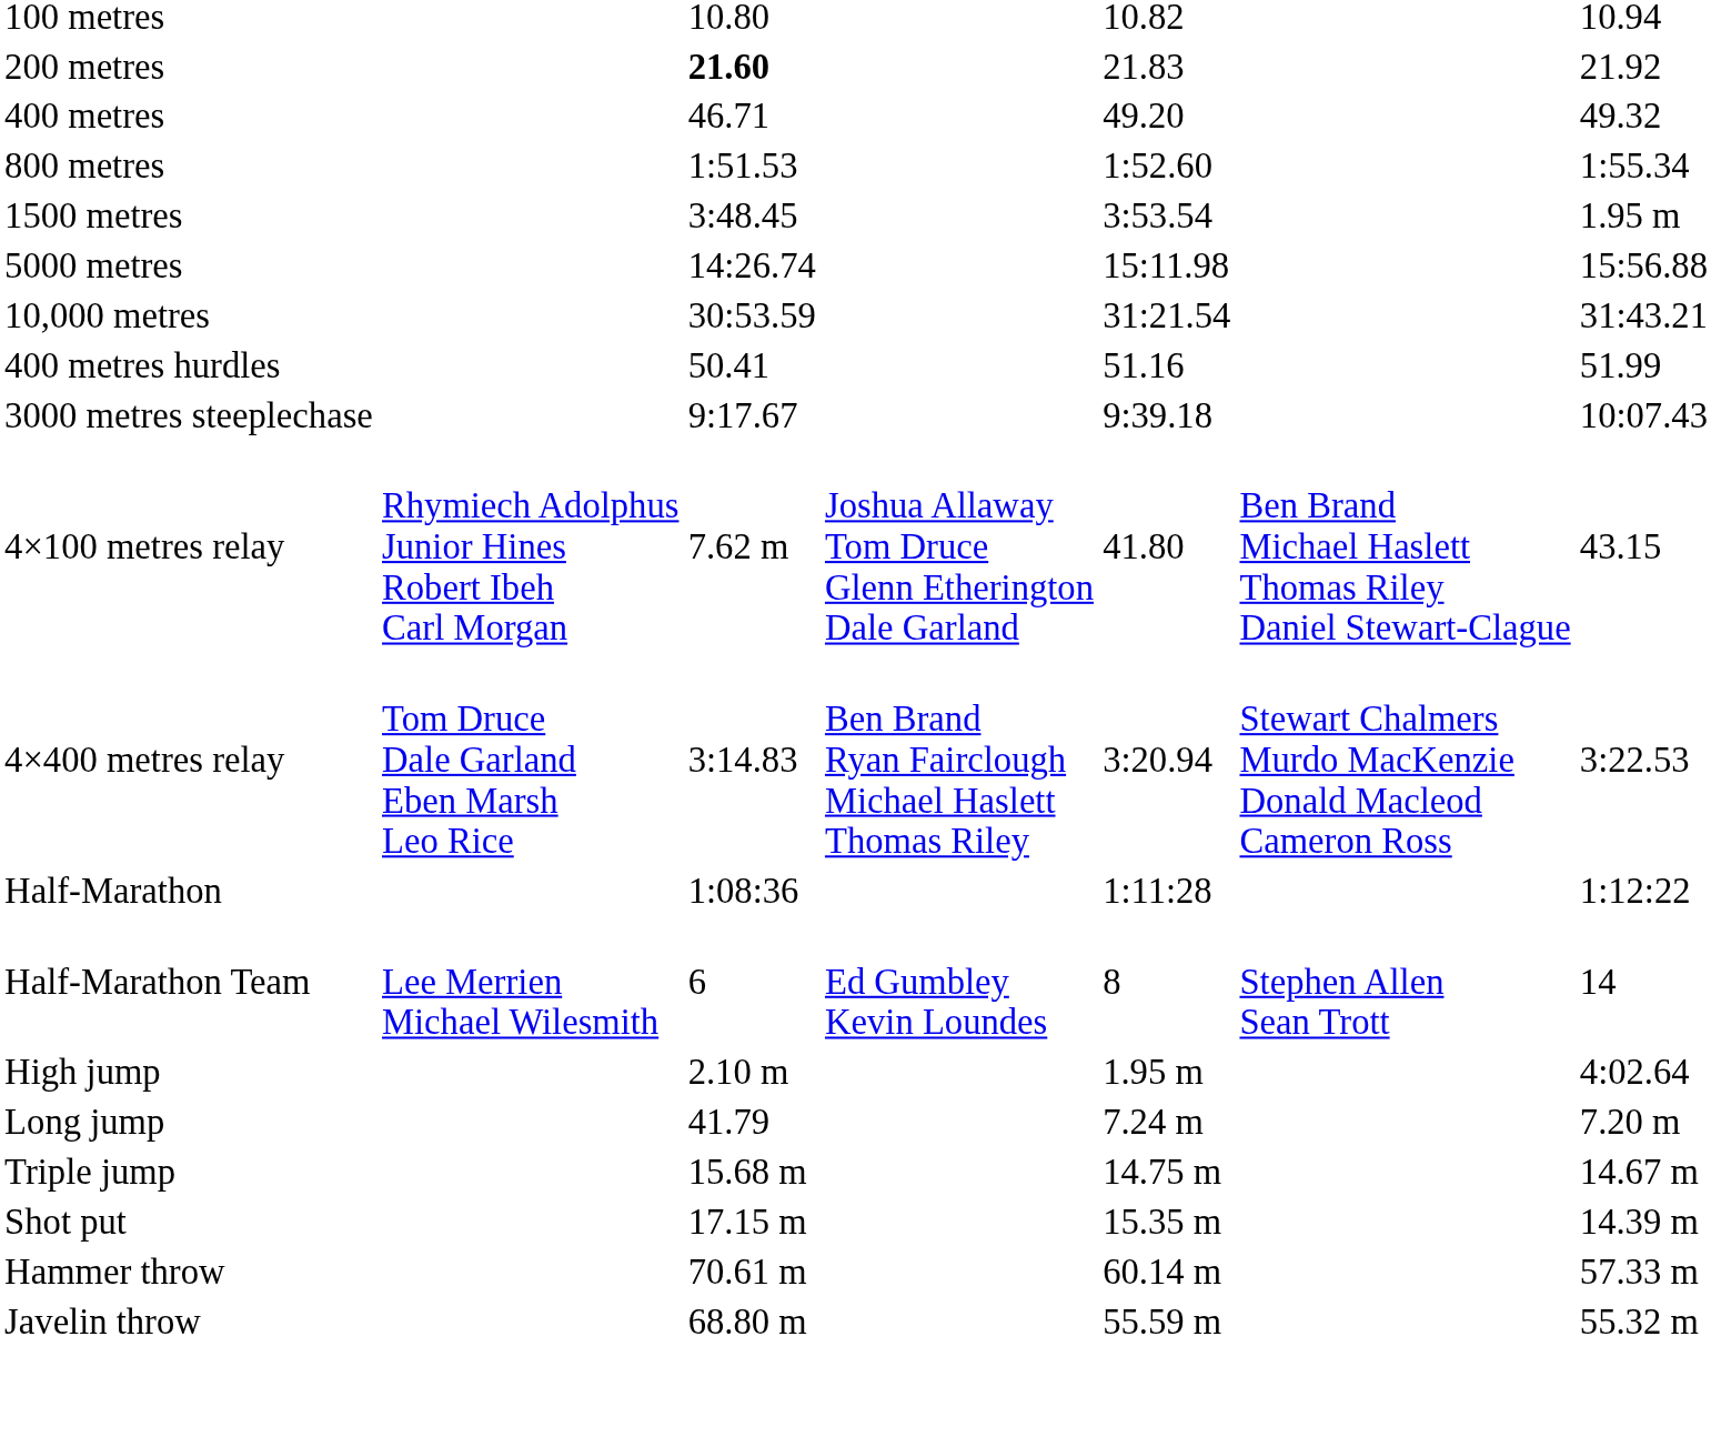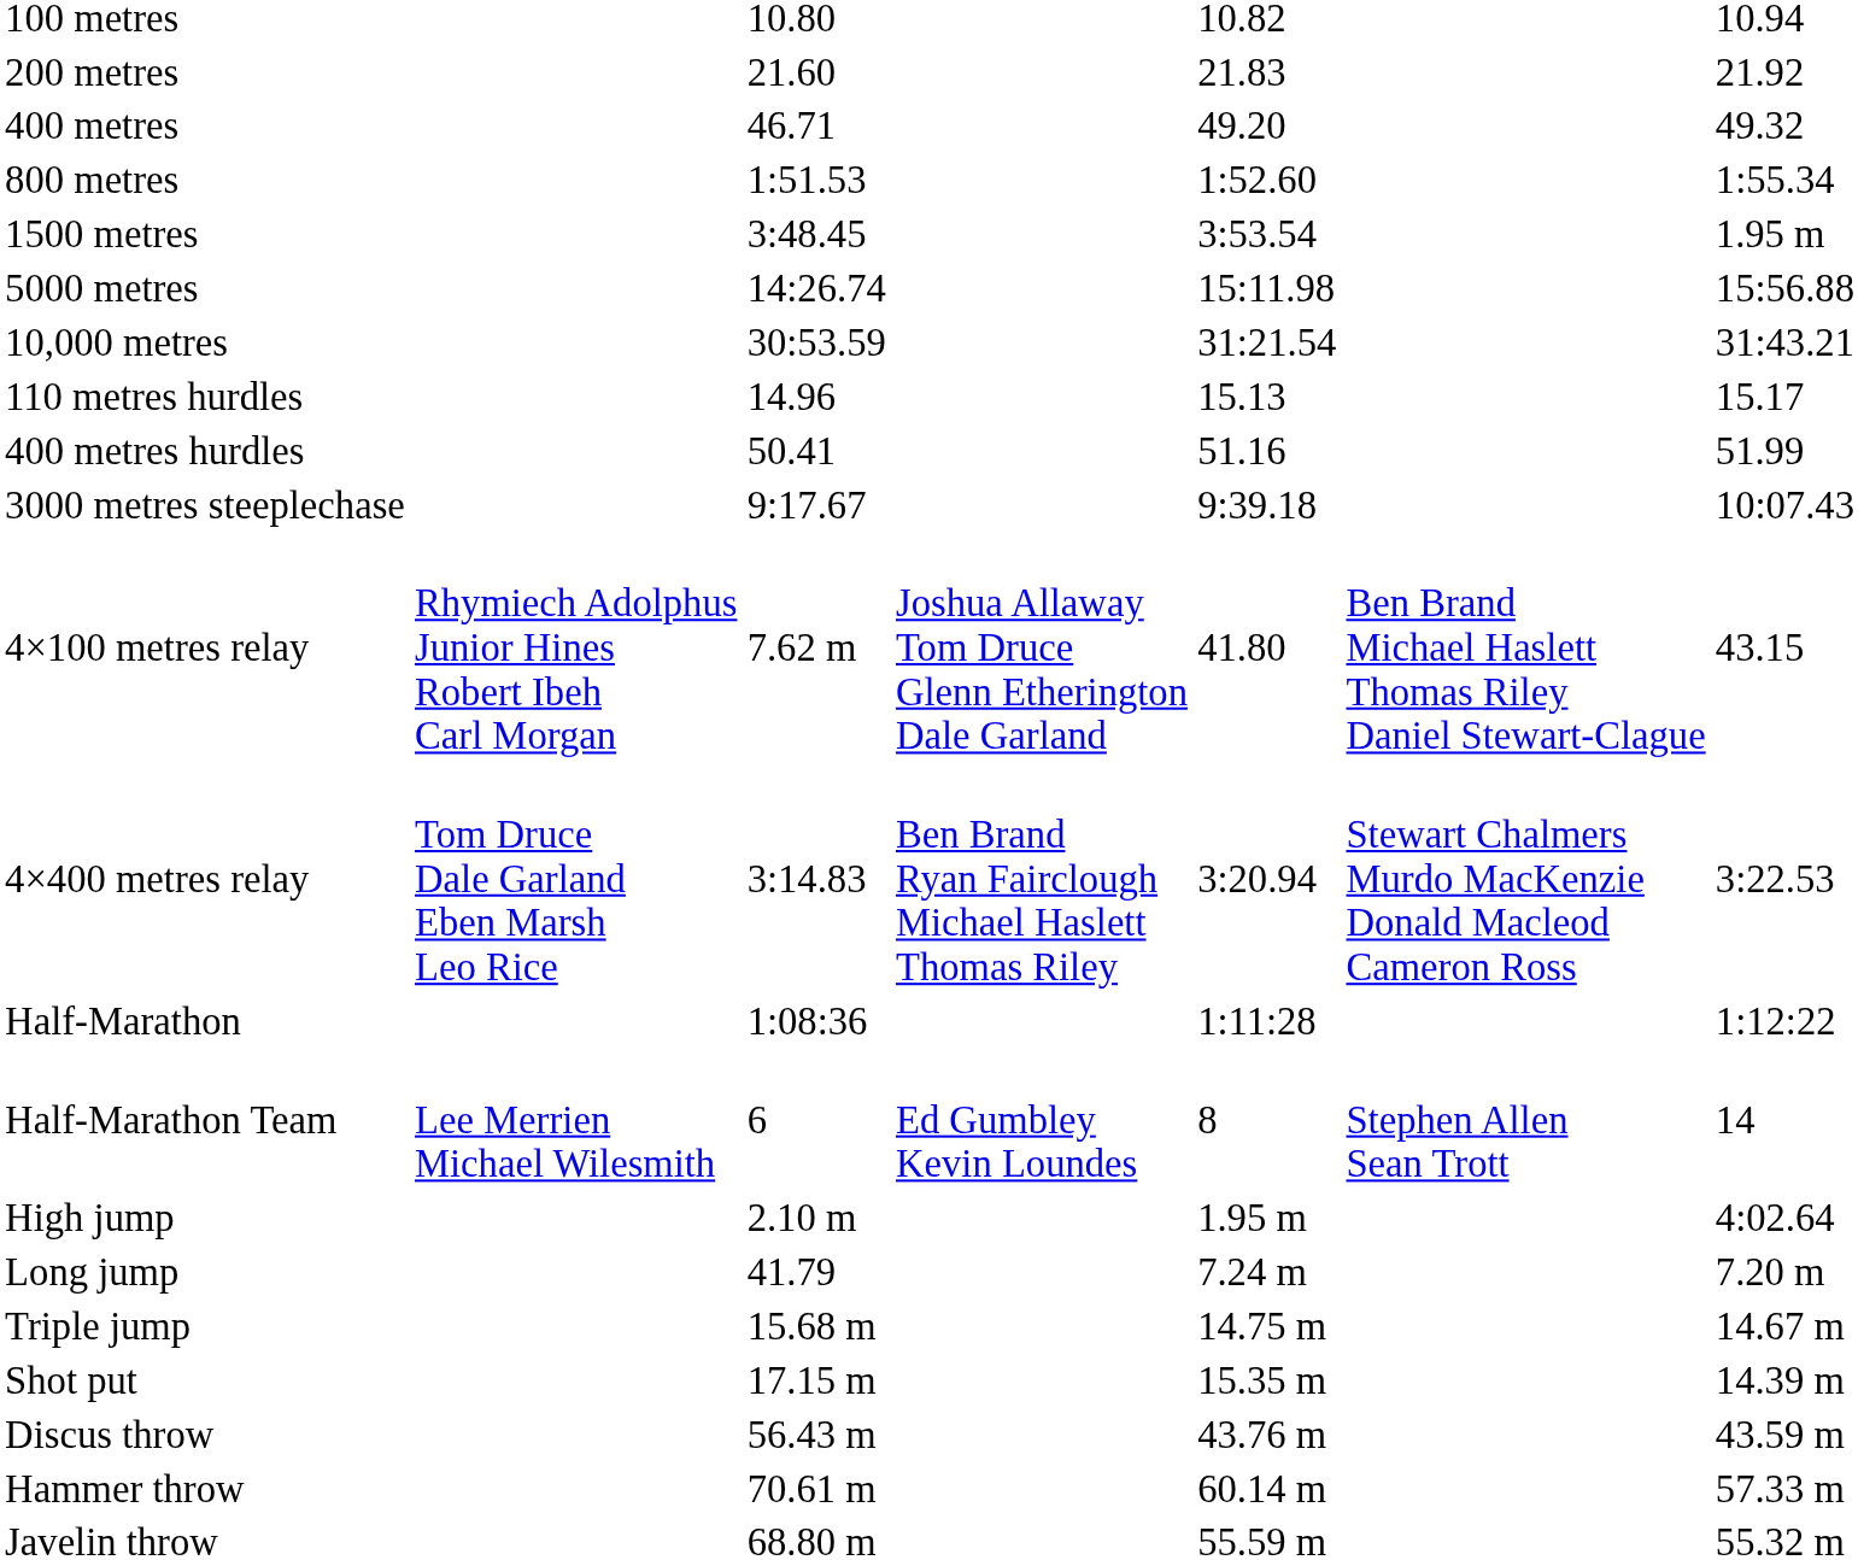200 metres | column 3: bold -> normal
+ row: 110 metres hurdles | 14.96 | 15.13 | 15.17
+ row: Discus throw | 56.43 m | 43.76 m | 43.59 m
